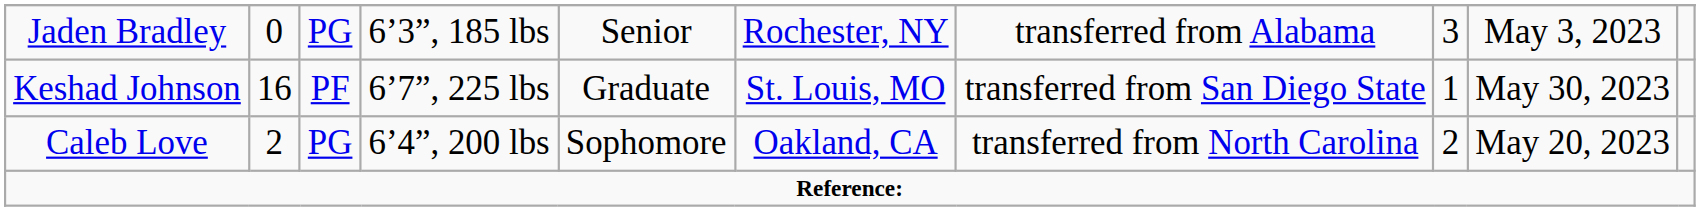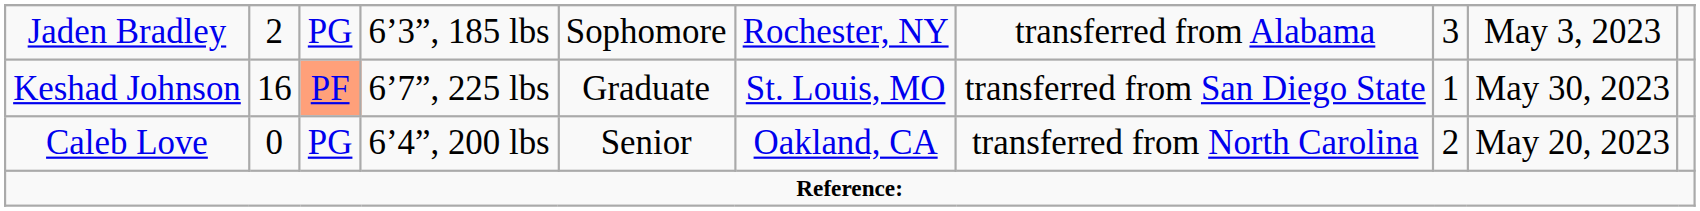Jaden Bradley | column 2: 0 -> 2
Jaden Bradley | column 5: Senior -> Sophomore
Keshad Johnson | column 3: no background -> lightsalmon background
Caleb Love | column 2: 2 -> 0
Caleb Love | column 5: Sophomore -> Senior
